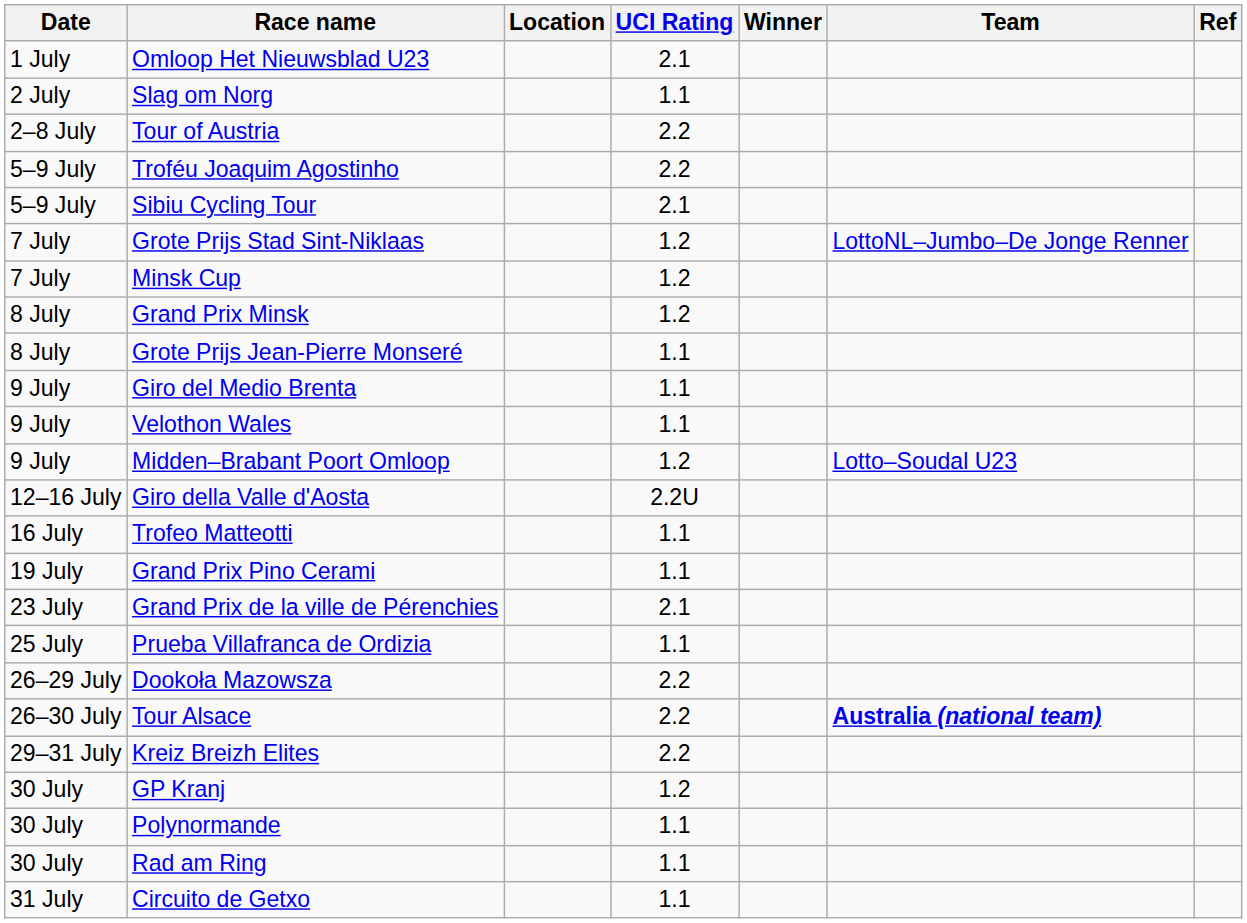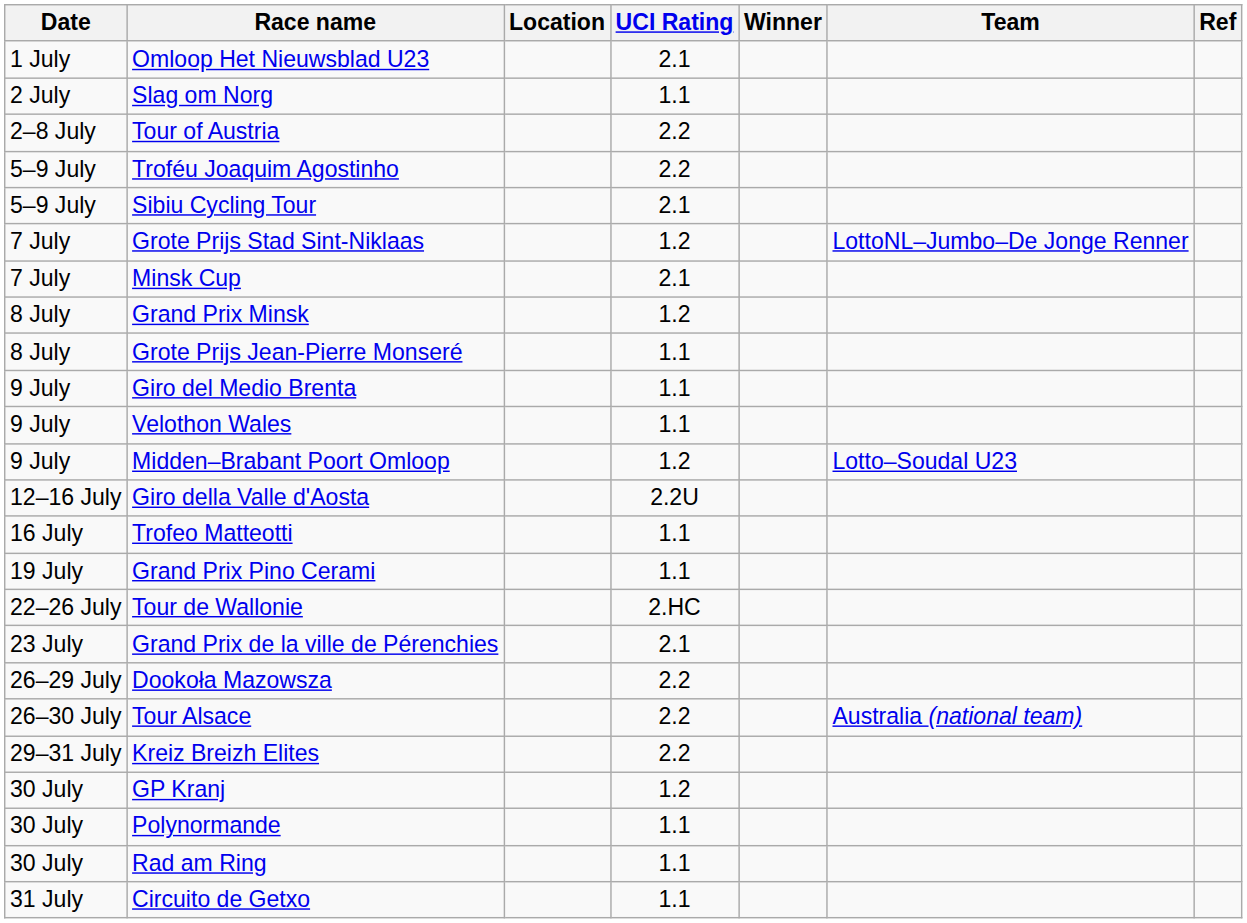Minsk Cup | UCI Rating: 1.2 -> 2.1
+ row: 22–26 July | Tour de Wallonie | 2.HC
- row: 25 July | Prueba Villafranca de Ordizia | 1.1
Tour Alsace | Team: bold -> normal
